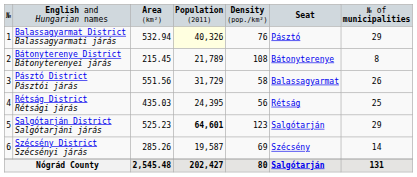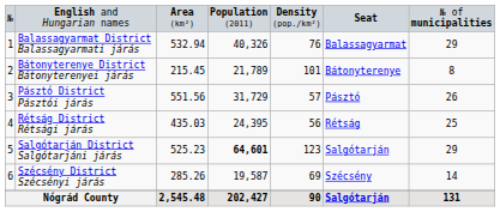Balassagyarmat District Balassagyarmati járás | column 4: lightyellow background -> no background
Balassagyarmat District Balassagyarmati járás | column 6: Pásztó -> Balassagyarmat
Bátonyterenye District Bátonyterenyei járás | column 5: 108 -> 101
Pásztó District Pásztói járás | column 5: 58 -> 57
Pásztó District Pásztói járás | column 6: Balassagyarmat -> Pásztó
Nógrád County | column 5: 80 -> 90
